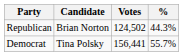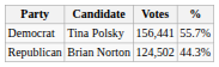rows swapped: Democrat <-> Republican
